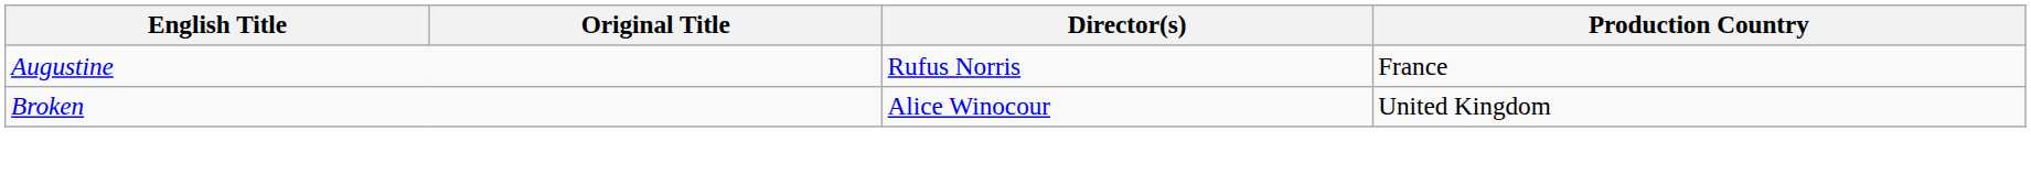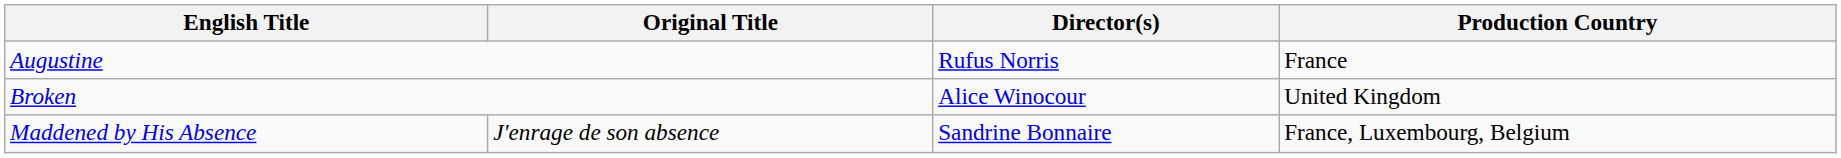+ row: Maddened by His Absence | J'enrage de son absence | Sandrine Bonnaire | France, Luxembourg, Belgium
